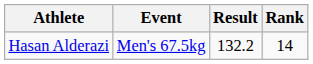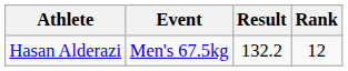Hasan Alderazi | Rank: 14 -> 12
